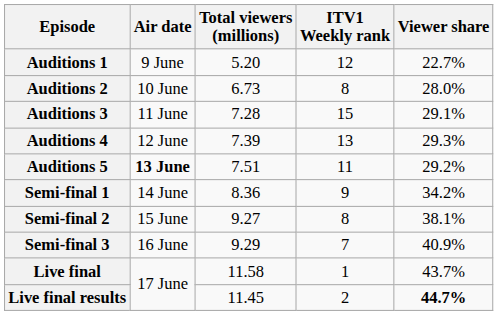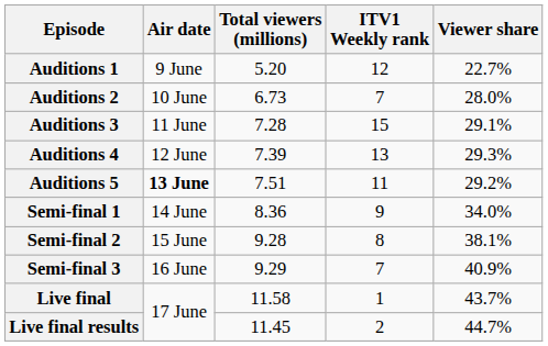Auditions 2 | ITV1 Weekly rank: 8 -> 7
Semi-final 1 | Viewer share: 34.2% -> 34.0%
Semi-final 2 | Total viewers (millions): 9.27 -> 9.28
Live final results | Viewer share: bold -> normal
